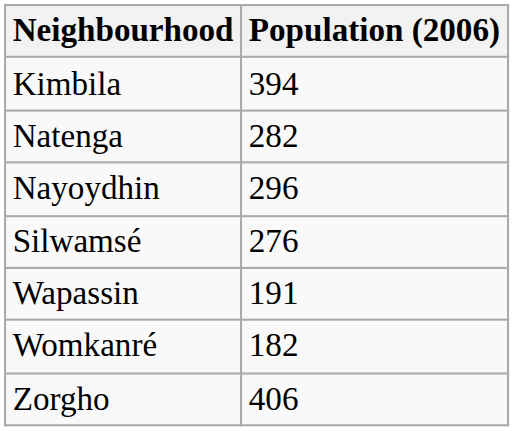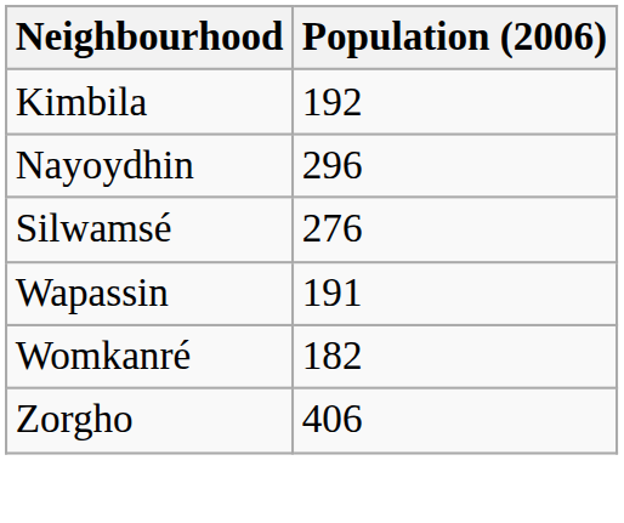Kimbila | Population (2006): 394 -> 192
- row: Natenga | 282
